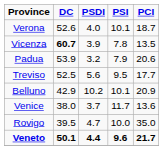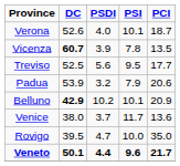rows swapped: Padua <-> Treviso
Belluno | DC: normal -> bold
